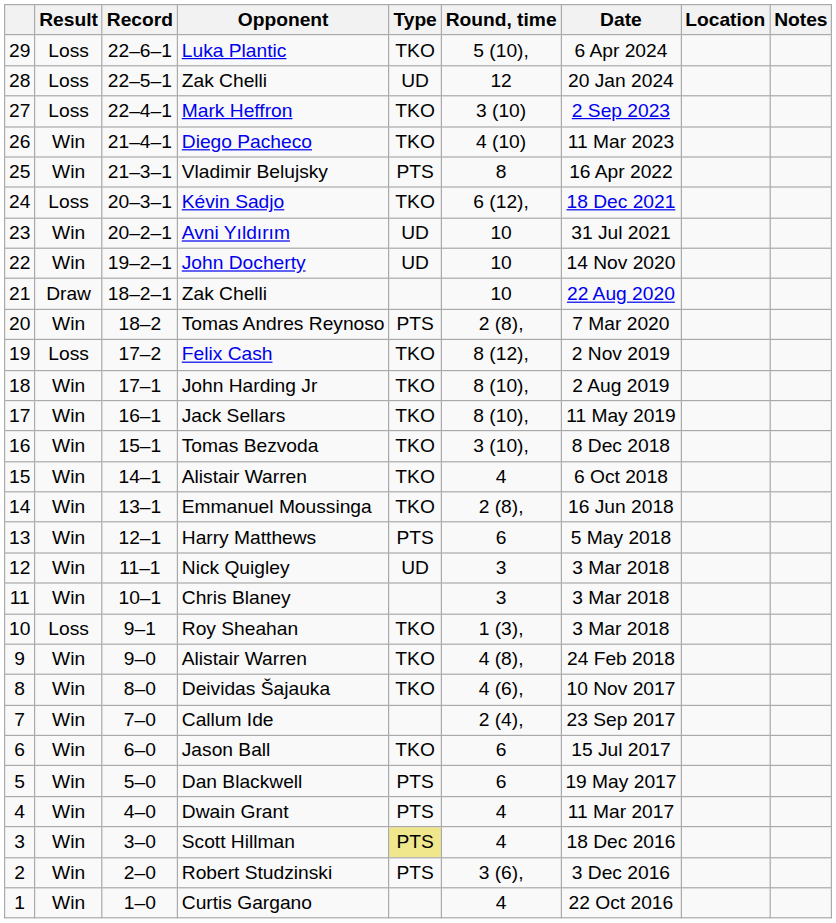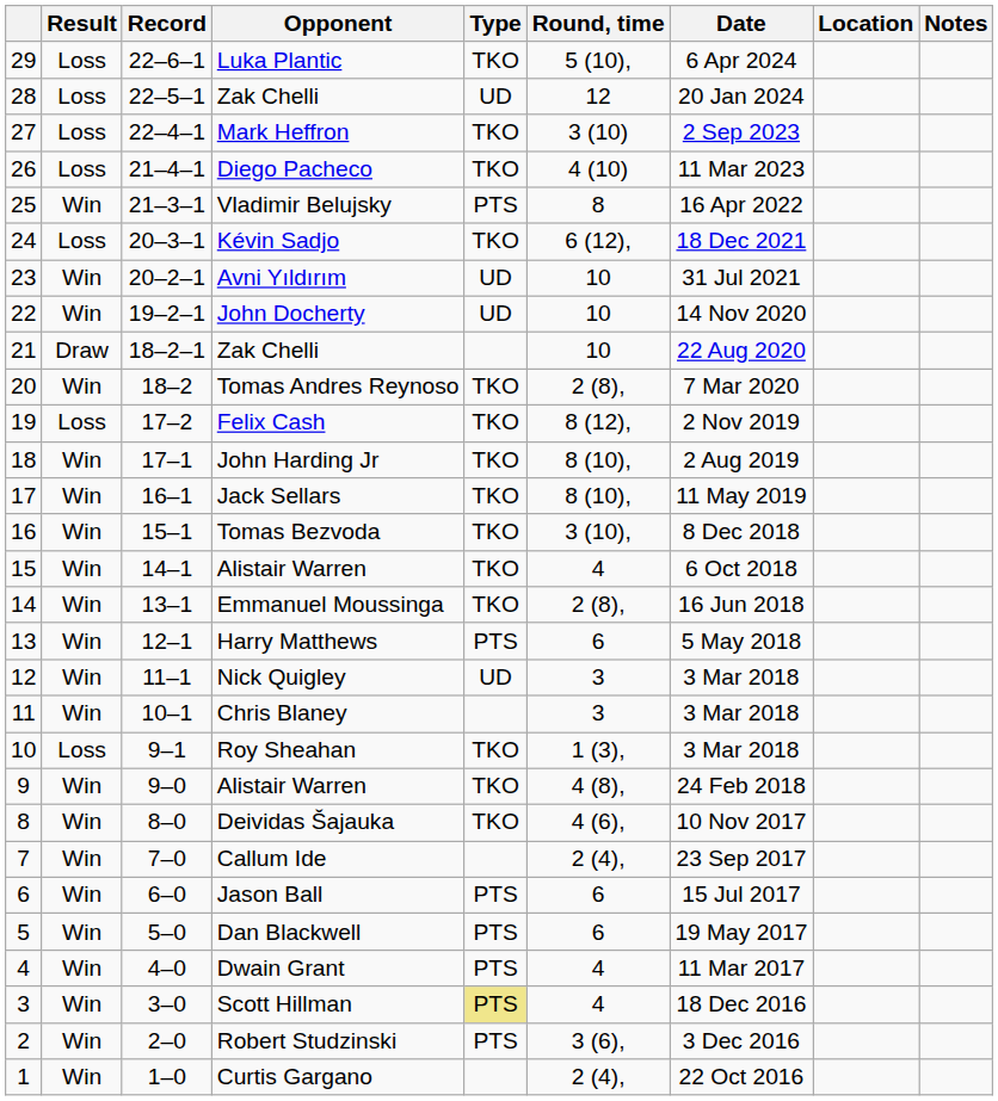Diego Pacheco | Result: Win -> Loss
Tomas Andres Reynoso | Type: PTS -> TKO
Jason Ball | Type: TKO -> PTS
Curtis Gargano | Round, time: 4 -> 2 (4),
